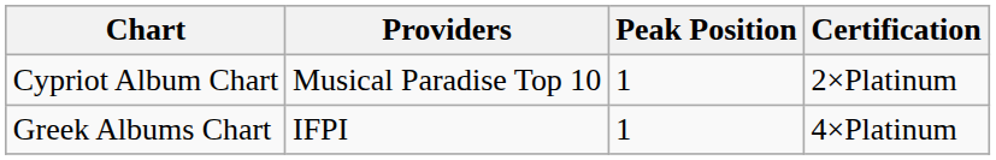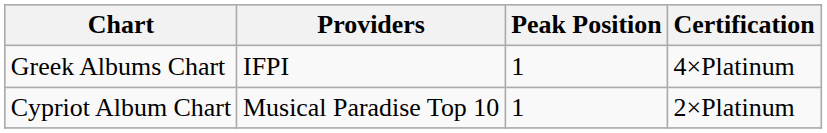rows swapped: Greek Albums Chart <-> Cypriot Album Chart
